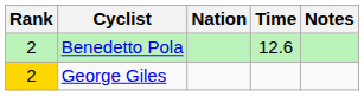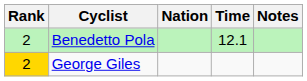Benedetto Pola | Time: 12.6 -> 12.1
